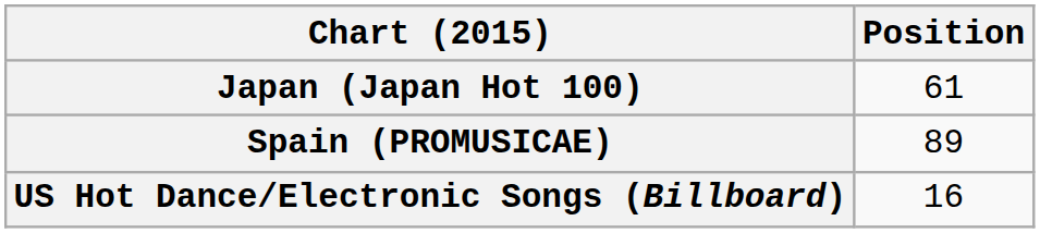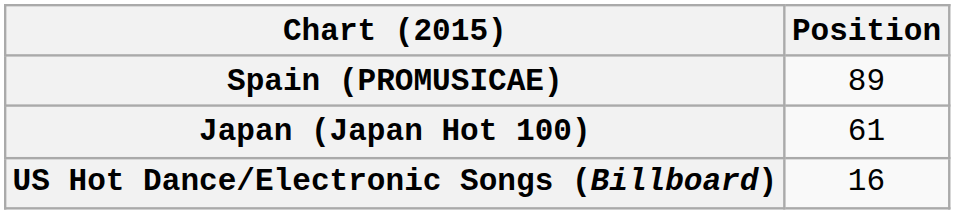rows swapped: Japan (Japan Hot 100) <-> Spain (PROMUSICAE)
